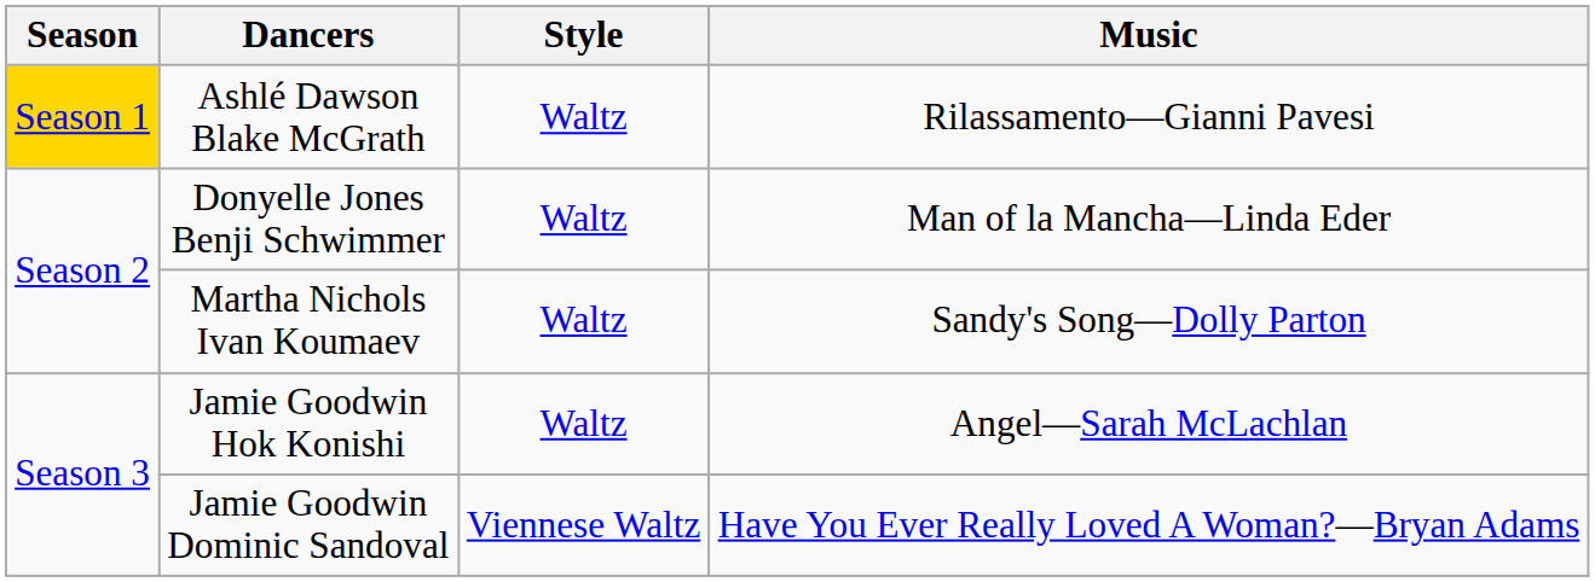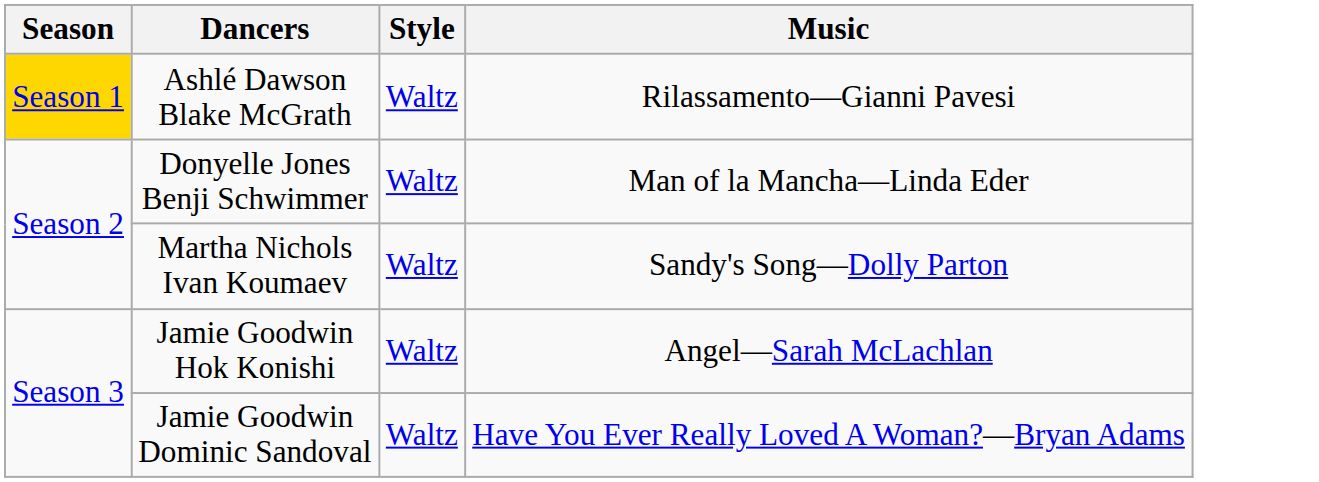Jamie Goodwin Dominic Sandoval | Style: Viennese Waltz -> Waltz
